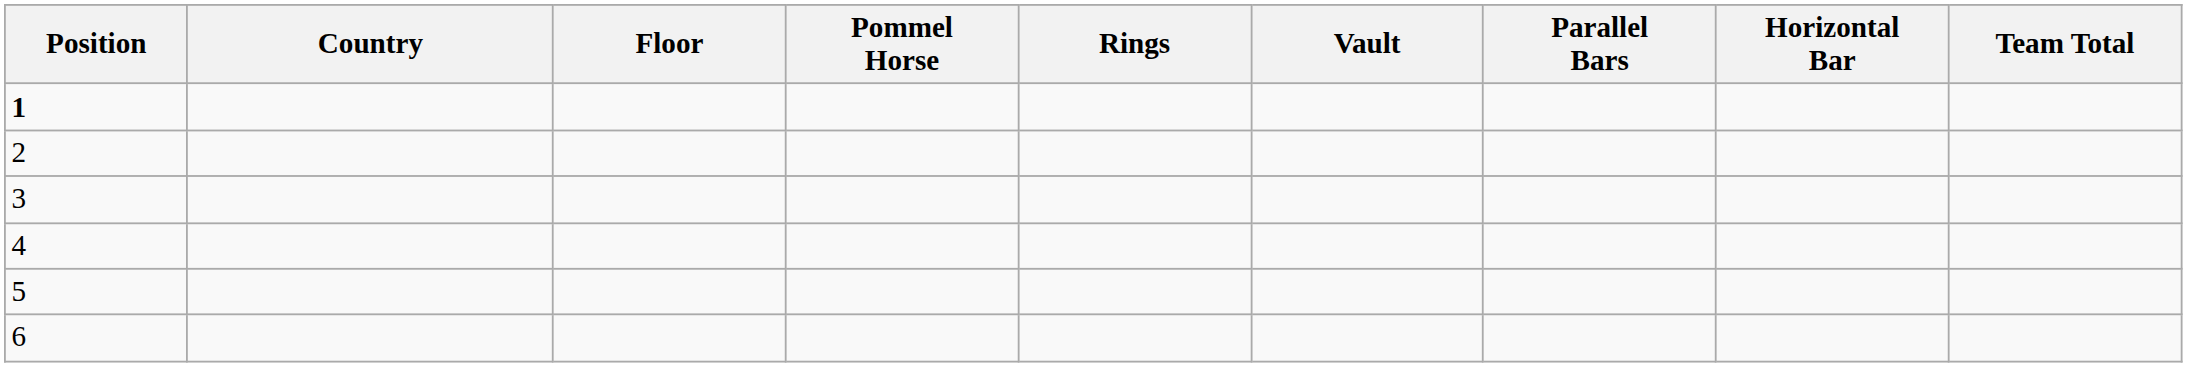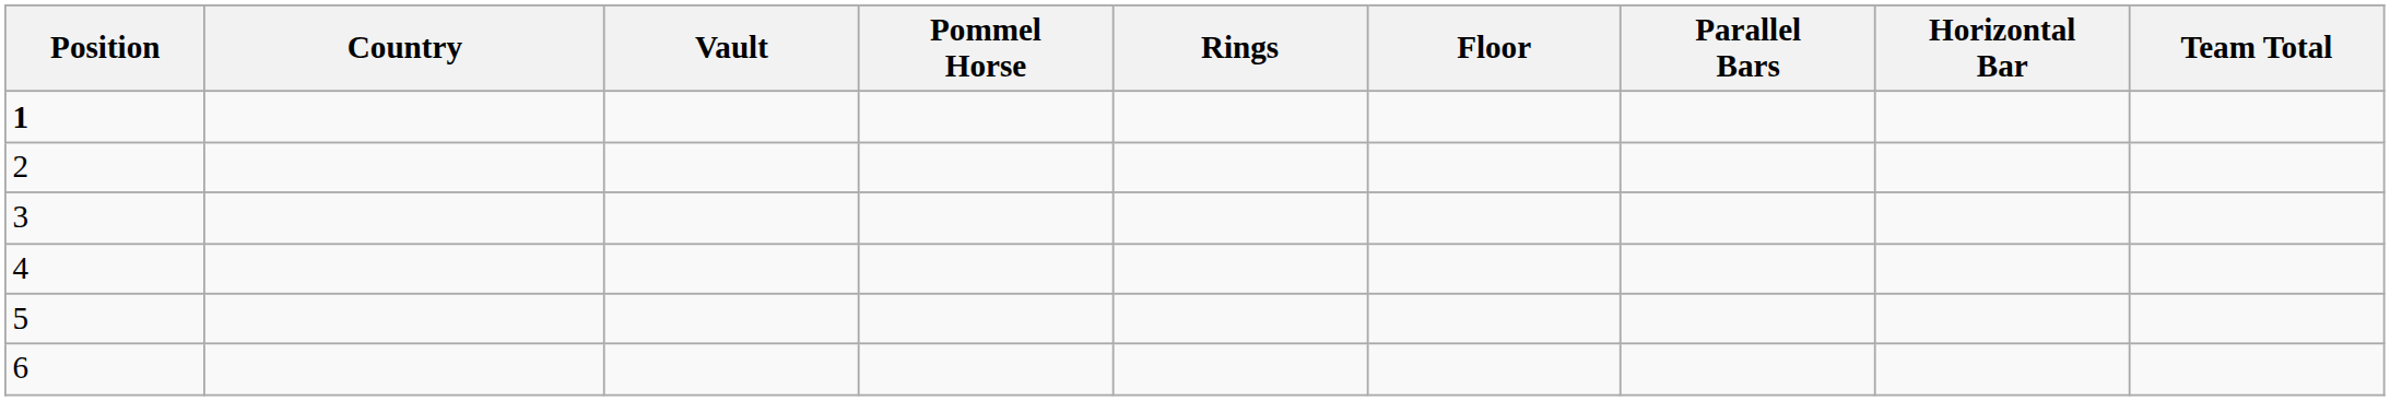columns swapped: Floor <-> Vault
